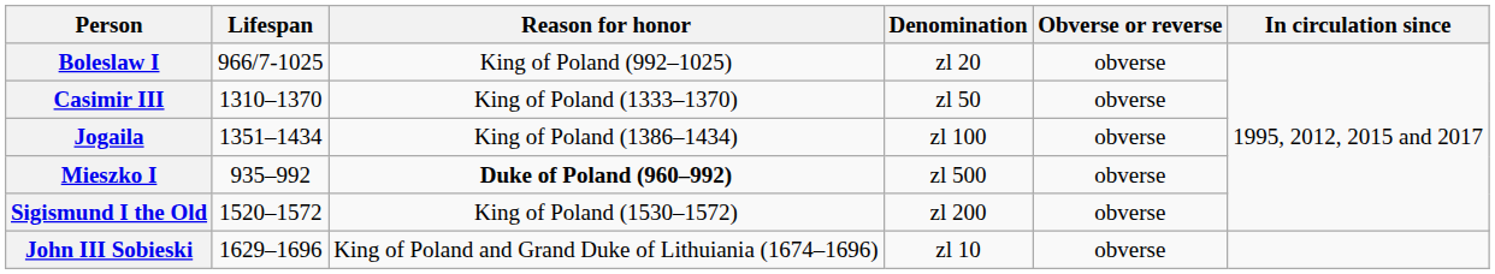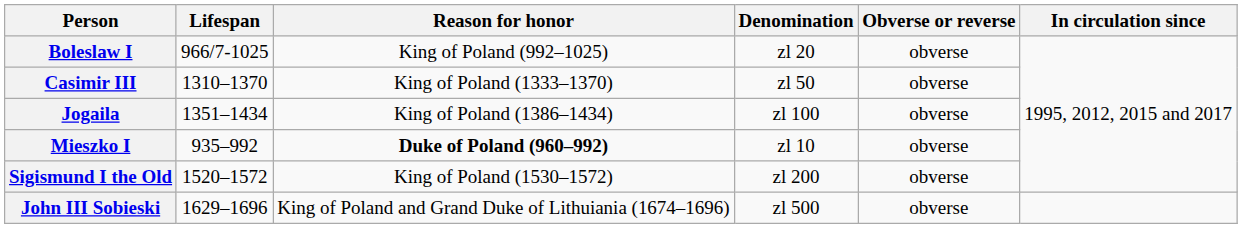Mieszko I | Denomination: zl 500 -> zl 10
John III Sobieski | Denomination: zl 10 -> zl 500
